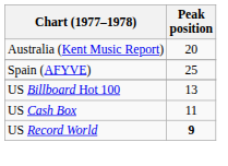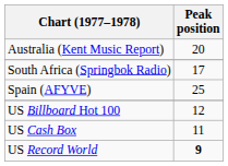+ row: South Africa (Springbok Radio) | 17
US Billboard Hot 100 | Peak position: 13 -> 12
